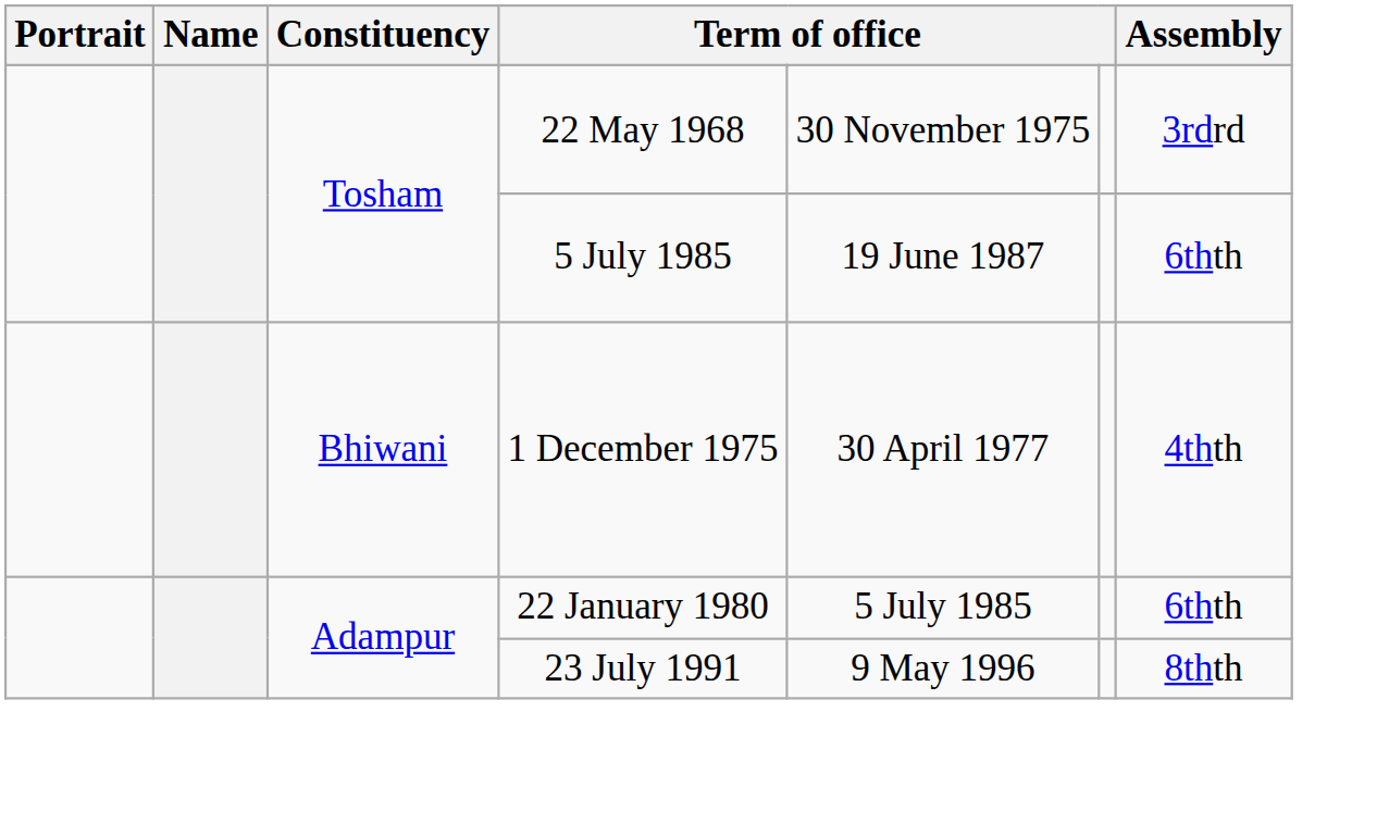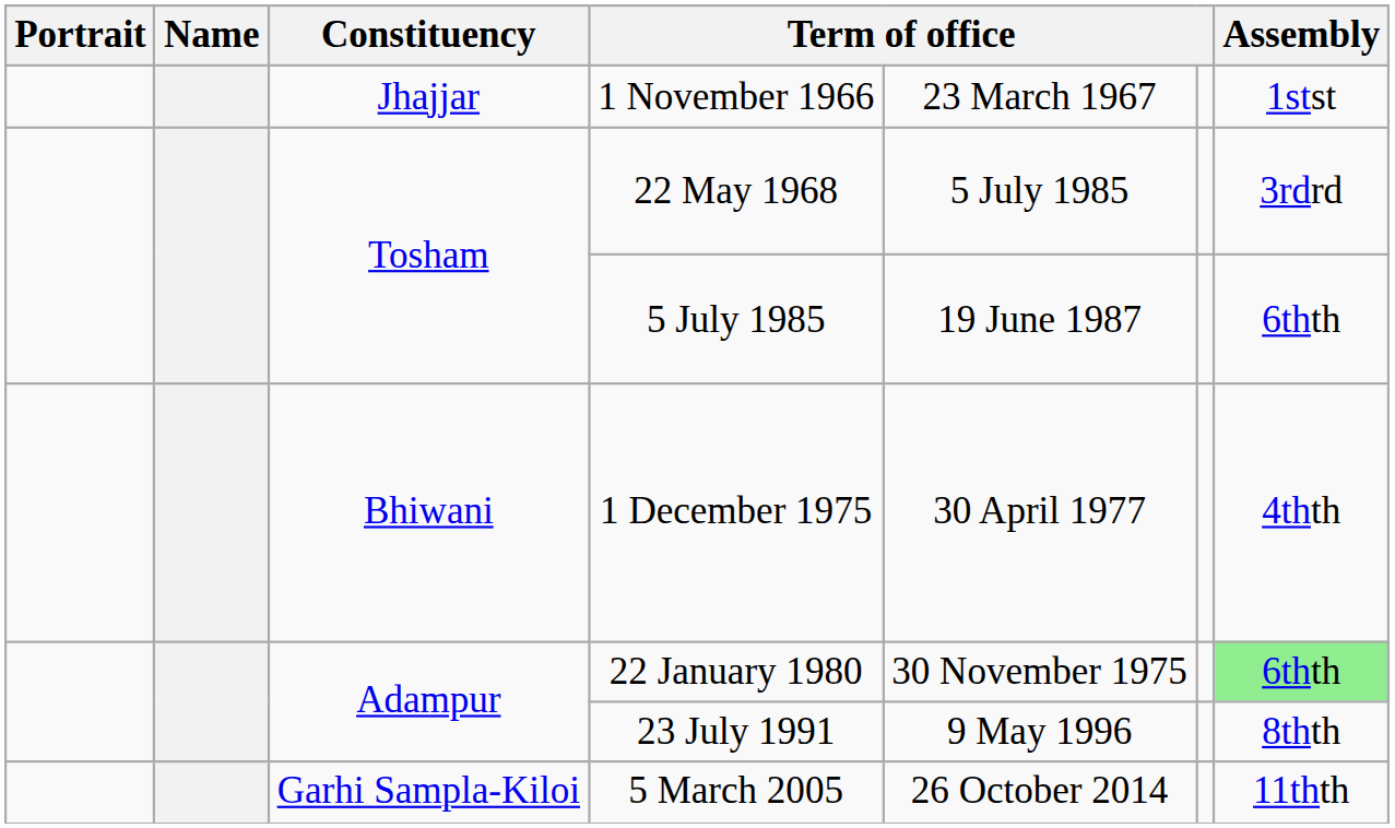+ row: Jhajjar | 1 November 1966 | 23 March 1967 | 1stst
22 May 1968 | column 5: 30 November 1975 -> 5 July 1985
22 January 1980 | column 5: 5 July 1985 -> 30 November 1975
22 January 1980 | Assembly: no background -> lightgreen background
+ row: Garhi Sampla-Kiloi | 5 March 2005 | 26 October 2014 | 11thth
